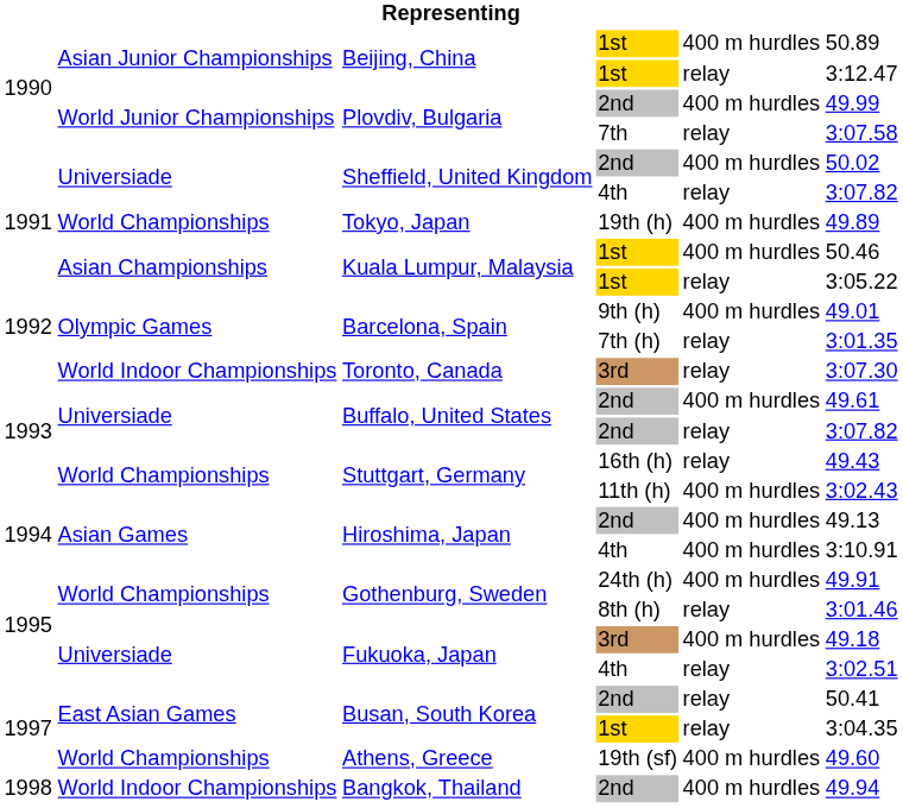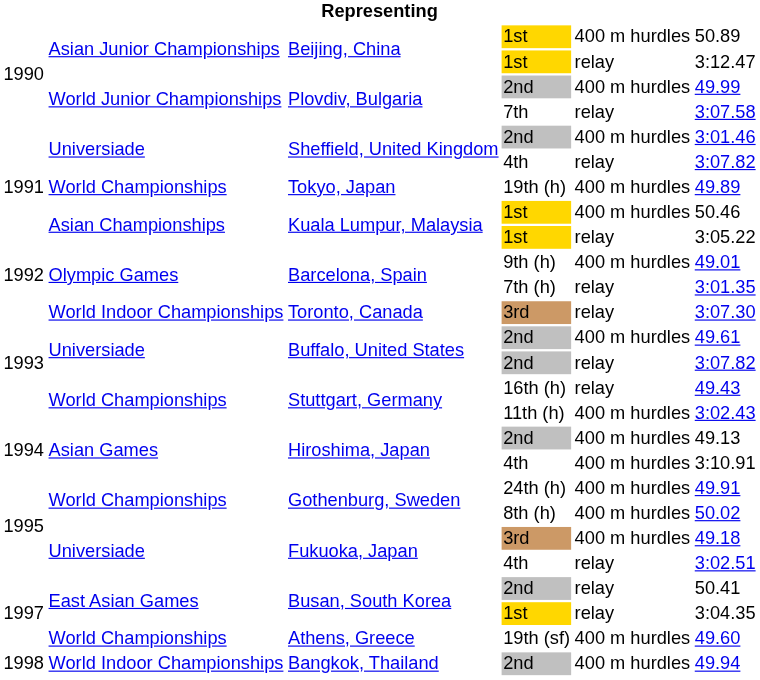Sheffield, United Kingdom / 2nd | column 6: 50.02 -> 3:01.46
Gothenburg, Sweden / 8th (h) | column 5: relay -> 400 m hurdles
Gothenburg, Sweden / 8th (h) | column 6: 3:01.46 -> 50.02
